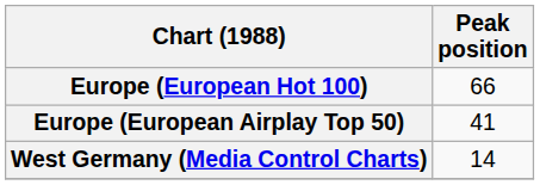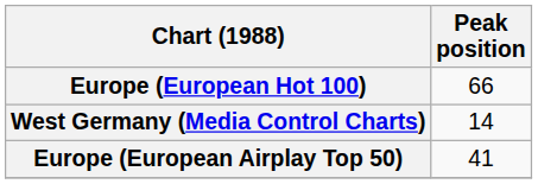rows swapped: Europe (European Airplay Top 50) <-> West Germany (Media Control Charts)
